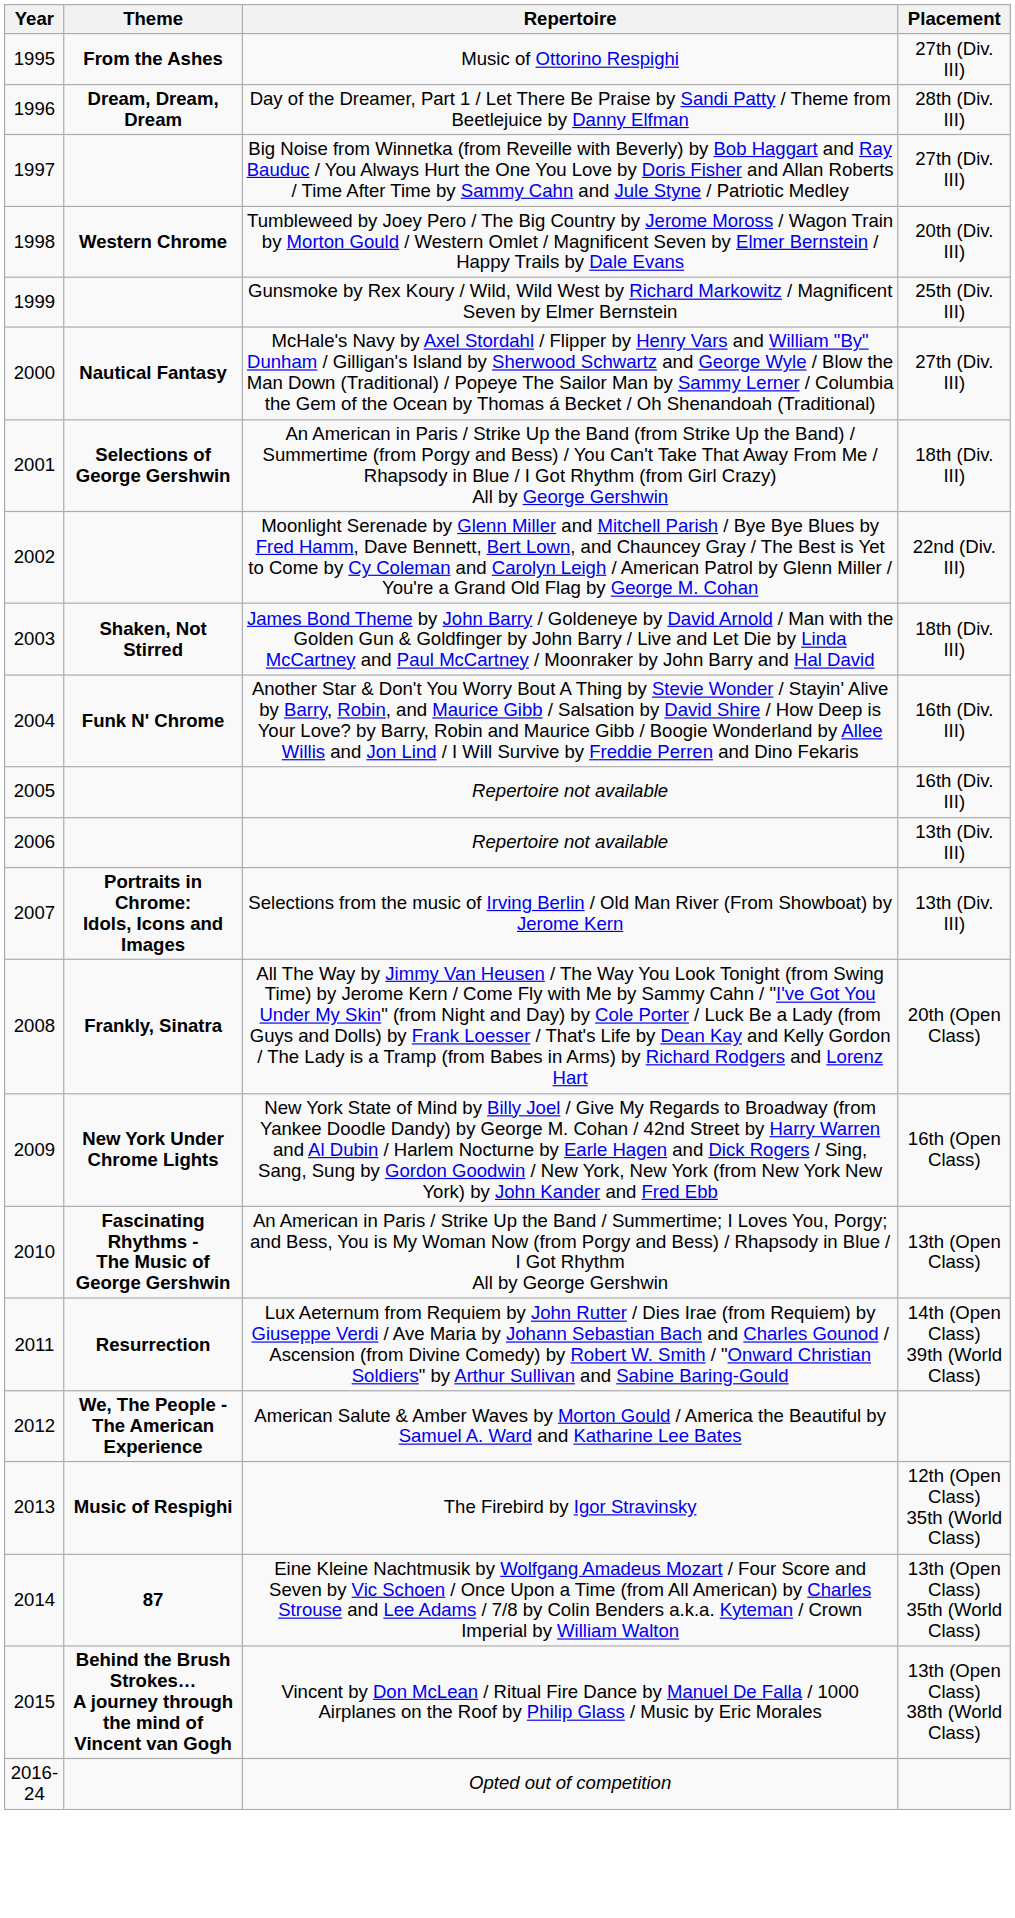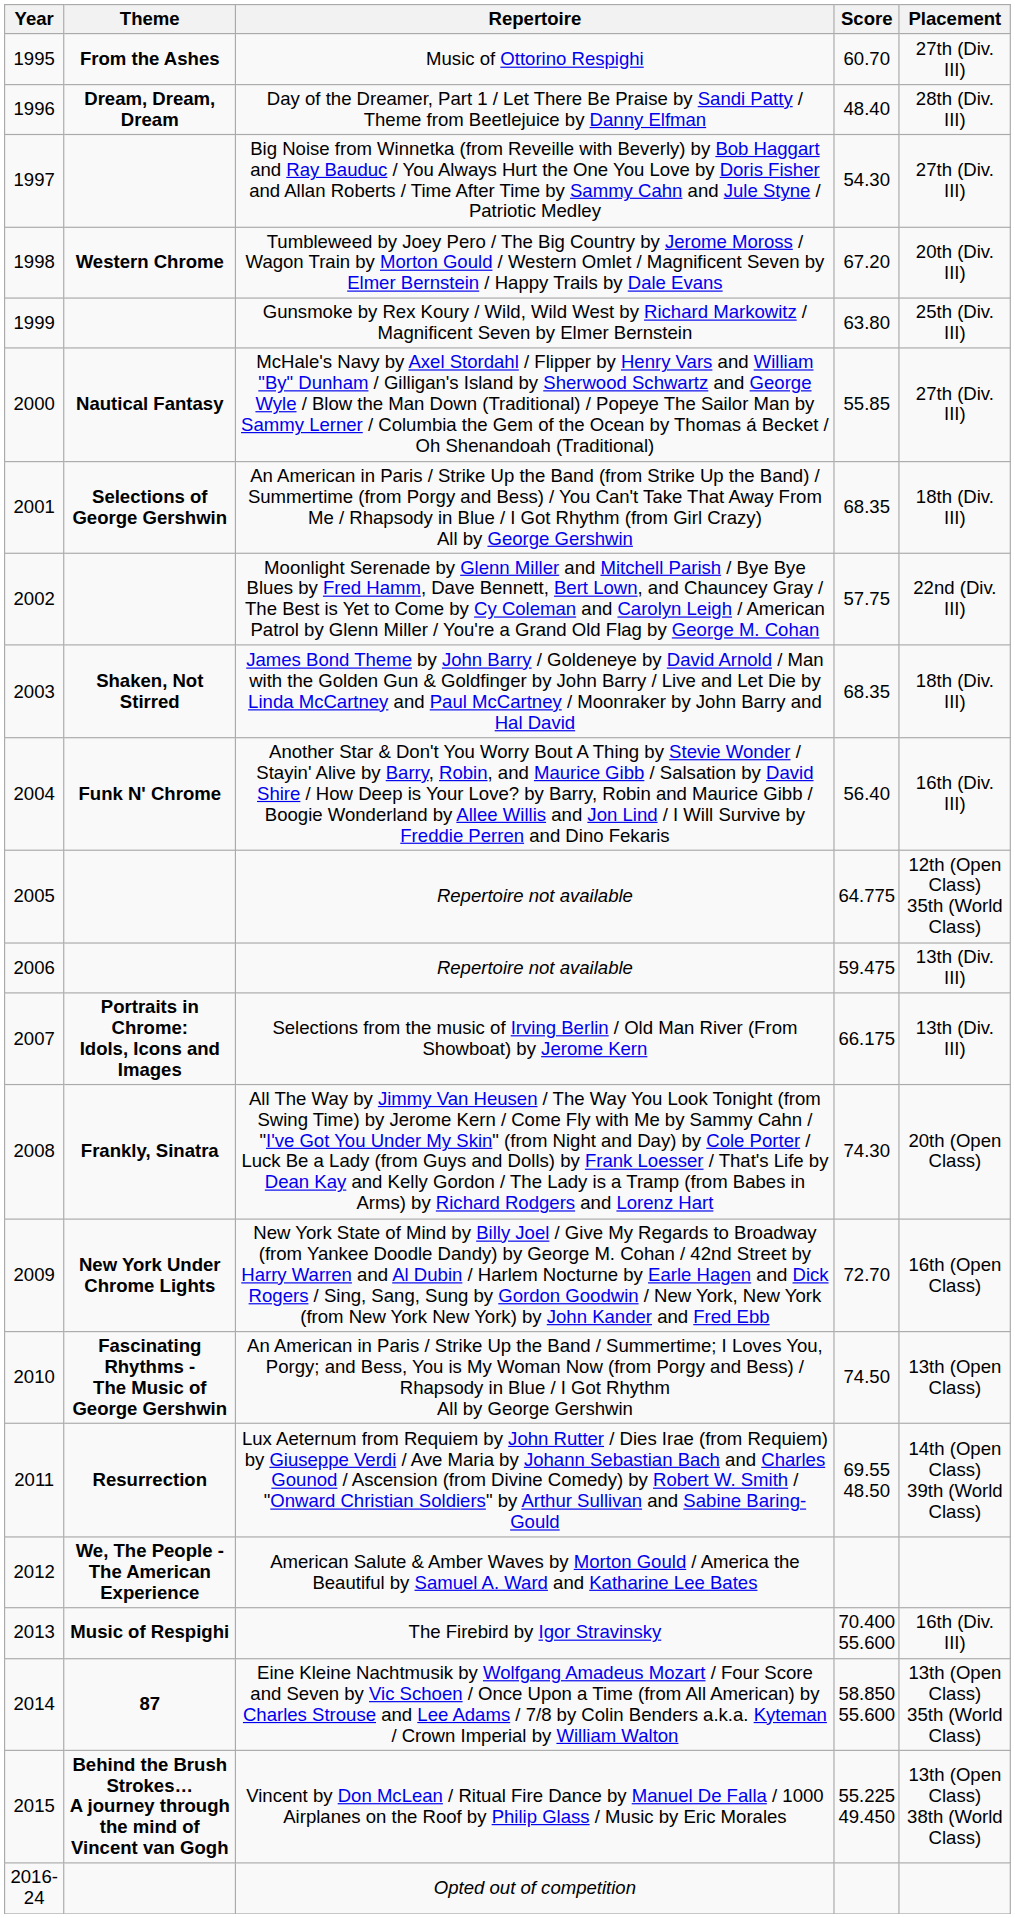+ column: Score | 60.70 | 48.40 | 54.30 | 67.20 | 63.80 | 55.85 | 68.35 | 57.75 | 68.35 | 56.40 | 64.775 | 59.475 | 66.175 | 74.30 | 72.70 | 74.50 | 69.55 48.50 | 70.400 55.600 | 58.850 55.600 | 55.225 49.450
2005 / Repertoire not available | Placement: 16th (Div. III) -> 12th (Open Class) 35th (World Class)
The Firebird by Igor Stravinsky | Placement: 12th (Open Class) 35th (World Class) -> 16th (Div. III)
